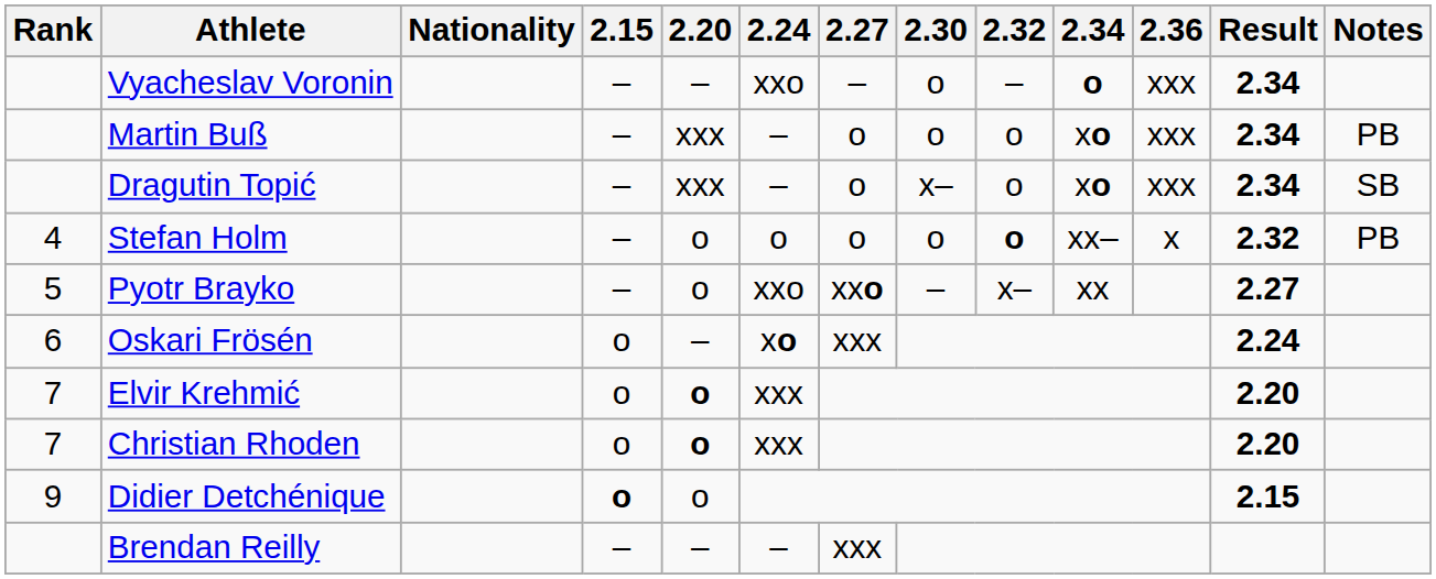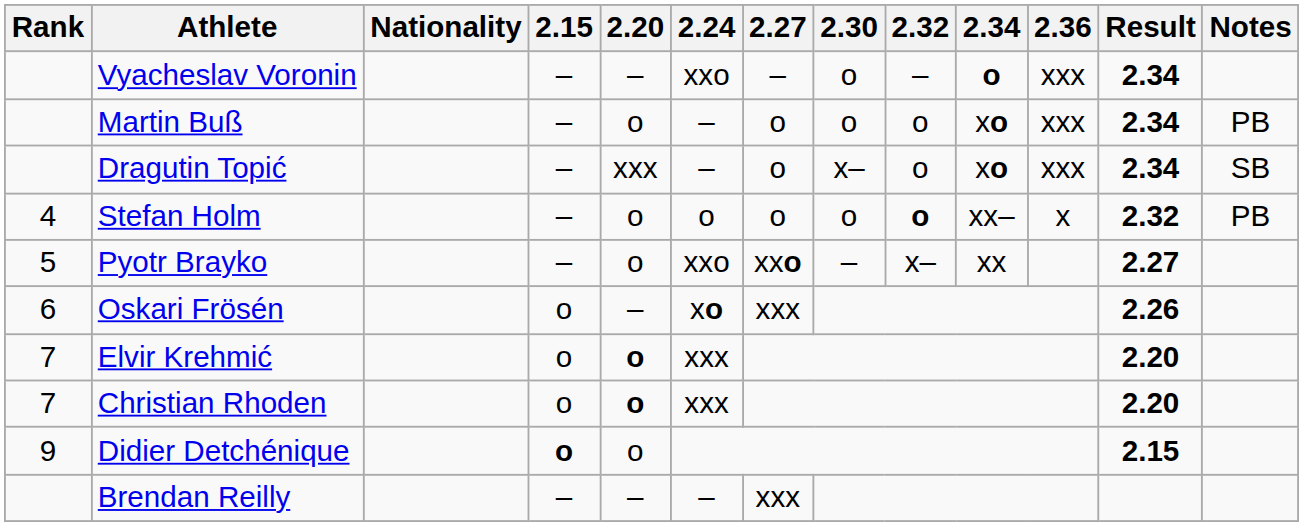Martin Buß | 2.20: xxx -> o
Oskari Frösén | Result: 2.24 -> 2.26
